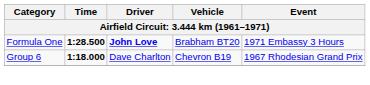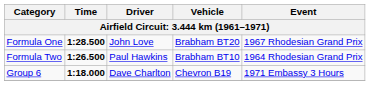Formula One | Driver: bold -> normal
Formula One | Event: 1971 Embassy 3 Hours -> 1967 Rhodesian Grand Prix
+ row: Formula Two | 1:26.500 | Paul Hawkins | Brabham BT10 | 1964 Rhodesian Grand Prix
Group 6 | Event: 1967 Rhodesian Grand Prix -> 1971 Embassy 3 Hours
